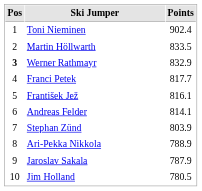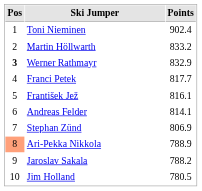Martin Höllwarth | Points: 833.5 -> 833.2
Stephan Zünd | Points: 803.9 -> 806.9
Ari-Pekka Nikkola | Pos: no background -> lightsalmon background
Jaroslav Sakala | Points: 787.9 -> 788.2
